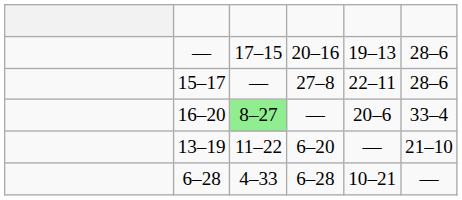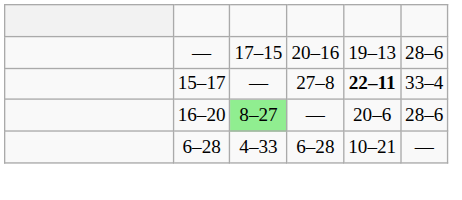15–17 | column 5: normal -> bold
15–17 | column 6: 28–6 -> 33–4
16–20 | column 6: 33–4 -> 28–6
- row: 13–19 | 11–22 | 6–20 | — | 21–10
